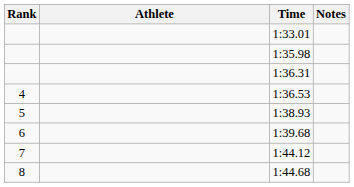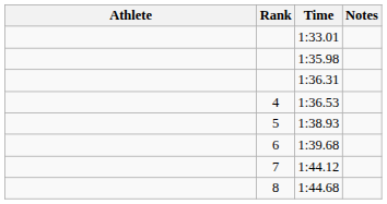columns swapped: Rank <-> Athlete
